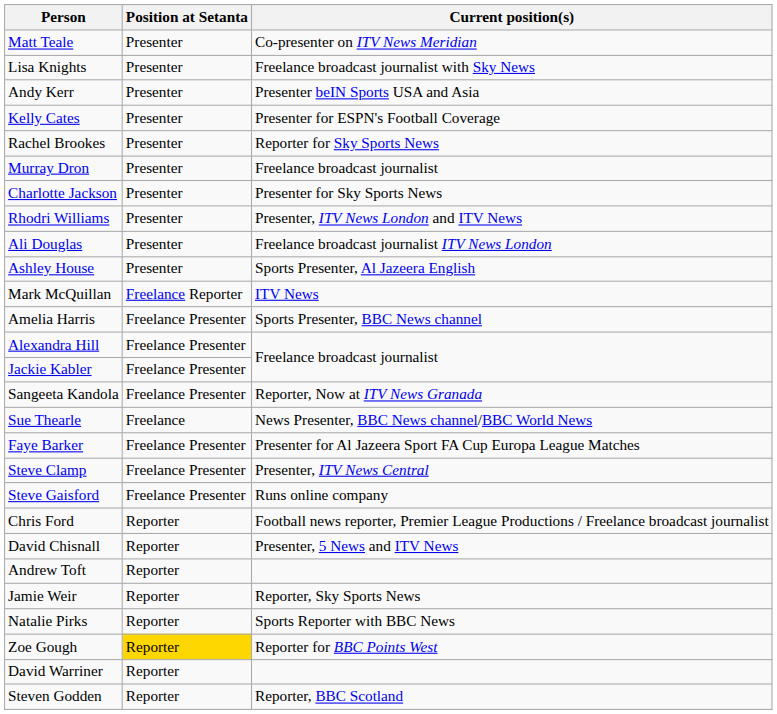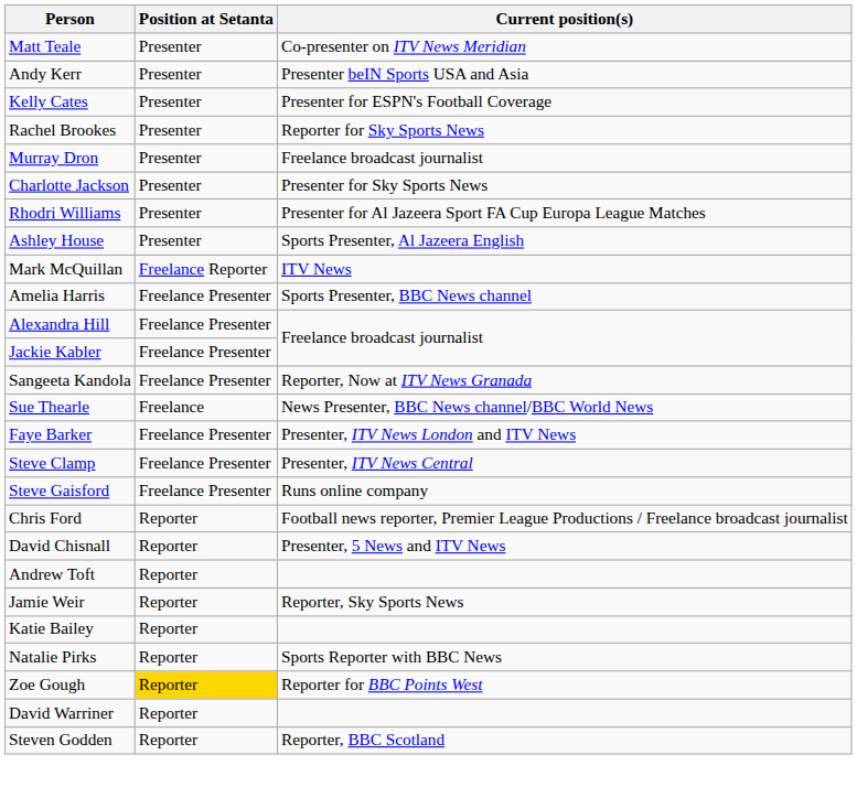- row: Lisa Knights | Presenter | Freelance broadcast journalist with Sky News
Rhodri Williams | Current position(s): Presenter, ITV News London and ITV News -> Presenter for Al Jazeera Sport FA Cup Europa League Matches
- row: Ali Douglas | Presenter | Freelance broadcast journalist ITV News London
Faye Barker | Current position(s): Presenter for Al Jazeera Sport FA Cup Europa League Matches -> Presenter, ITV News London and ITV News
+ row: Katie Bailey | Reporter
